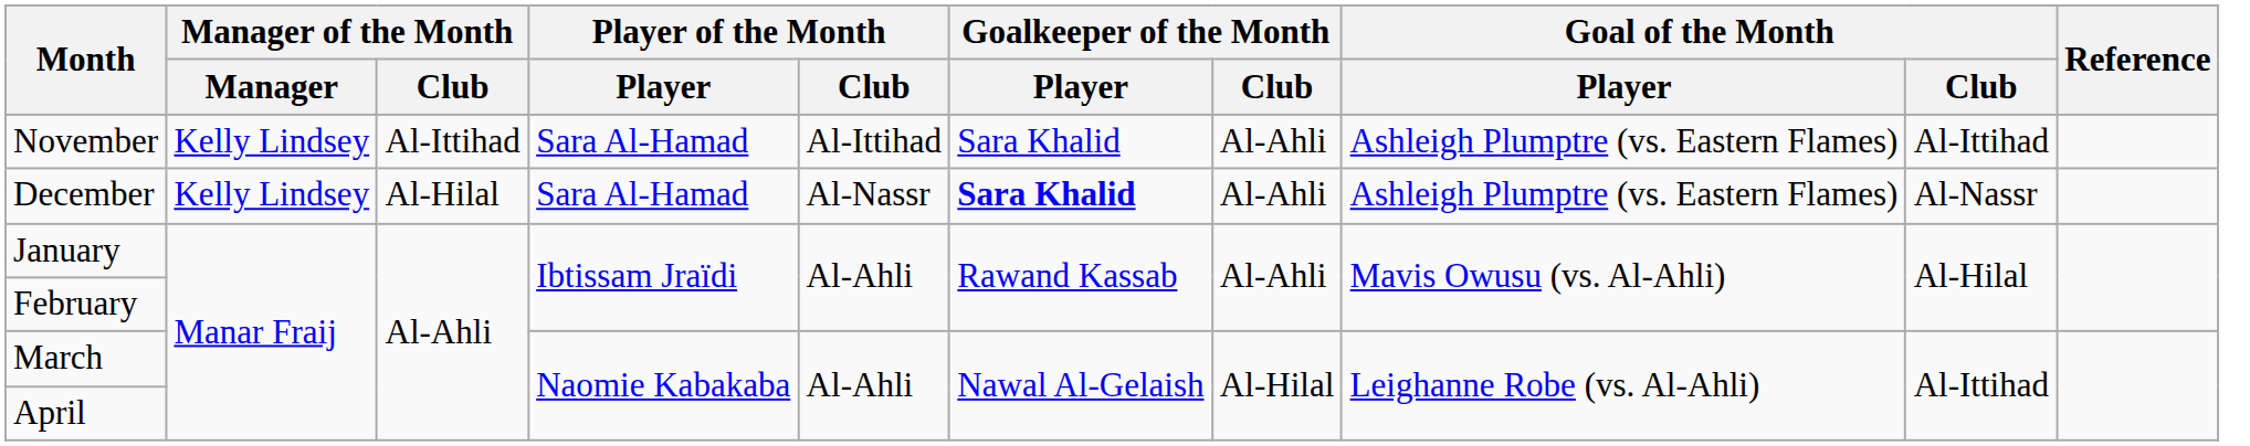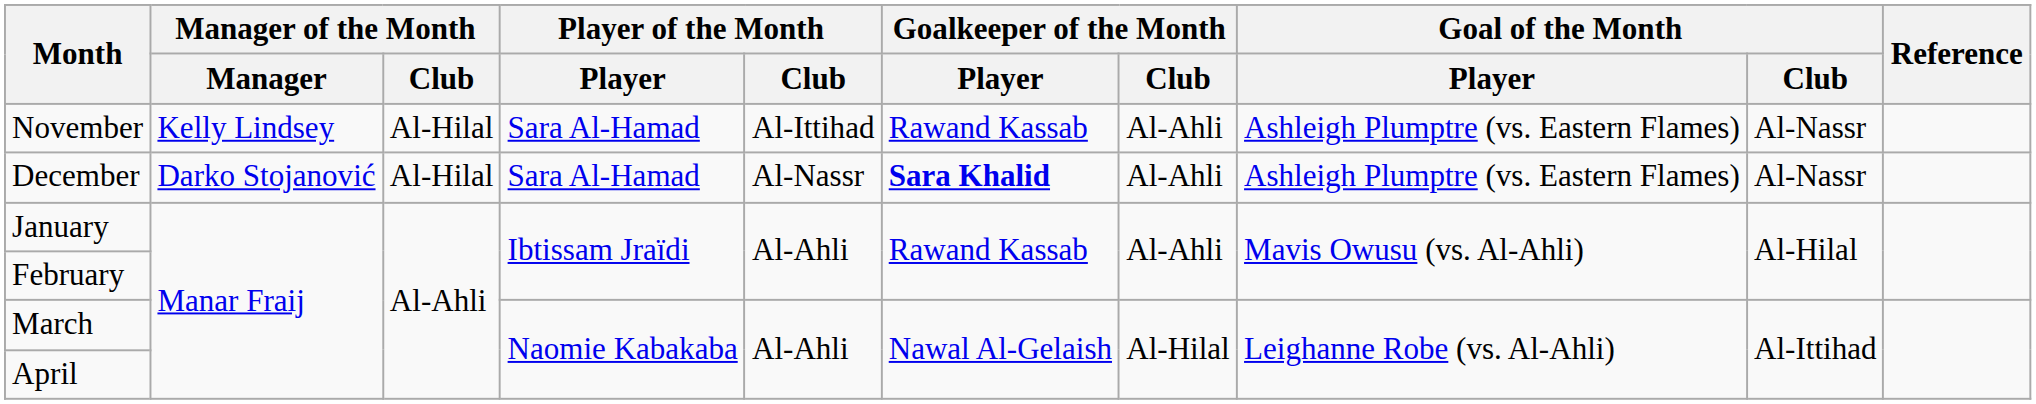November | Manager of the Month / Club: Al-Ittihad -> Al-Hilal
November | Goalkeeper of the Month / Player: Sara Khalid -> Rawand Kassab
November | Goal of the Month / Club: Al-Ittihad -> Al-Nassr
December | Manager of the Month / Manager: Kelly Lindsey -> Darko Stojanović
